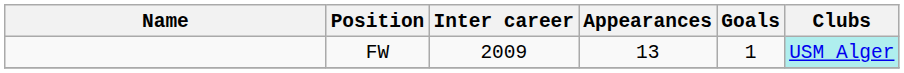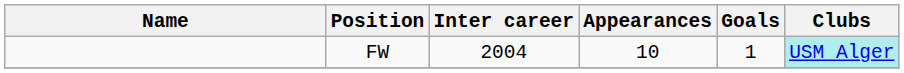FW | Inter career: 2009 -> 2004
FW | Appearances: 13 -> 10
